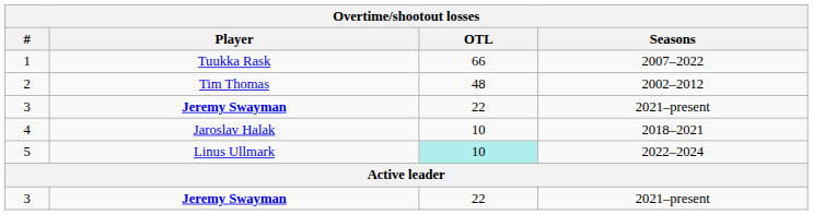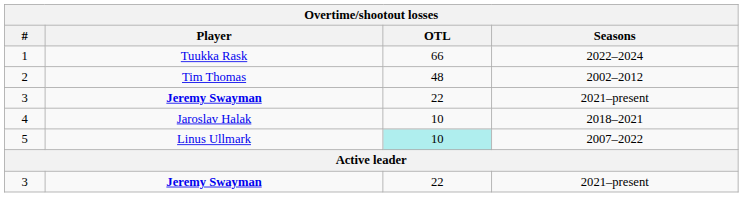1 | Seasons: 2007–2022 -> 2022–2024
5 | Seasons: 2022–2024 -> 2007–2022
